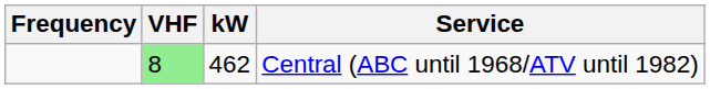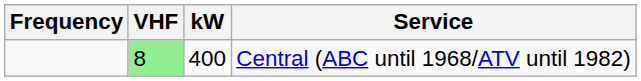Central (ABC until 1968/ATV until 1982) | kW: 462 -> 400
